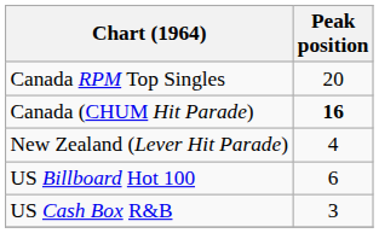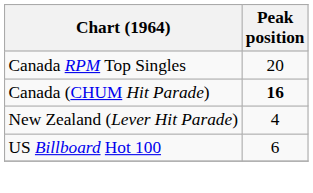- row: US Cash Box R&B | 3
